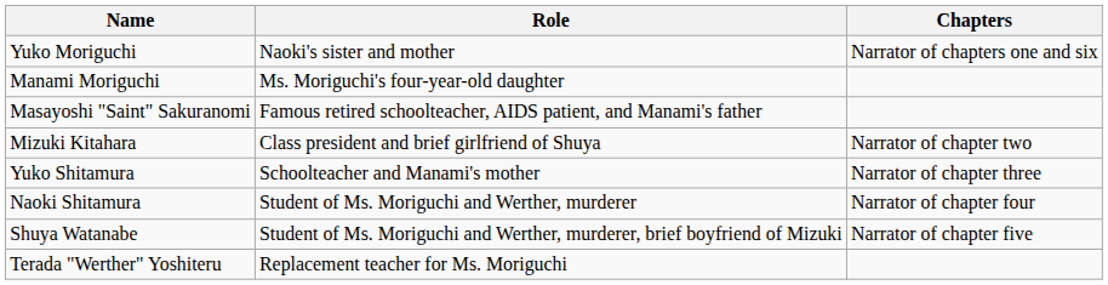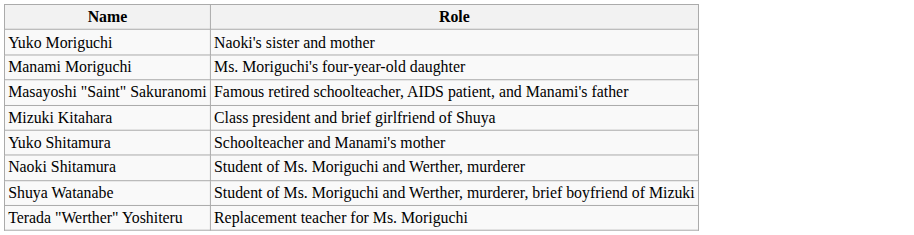- column: Chapters | Narrator of chapters one and six | Narrator of chapter two | Narrator of chapter three | Narrator of chapter four | Narrator of chapter five
